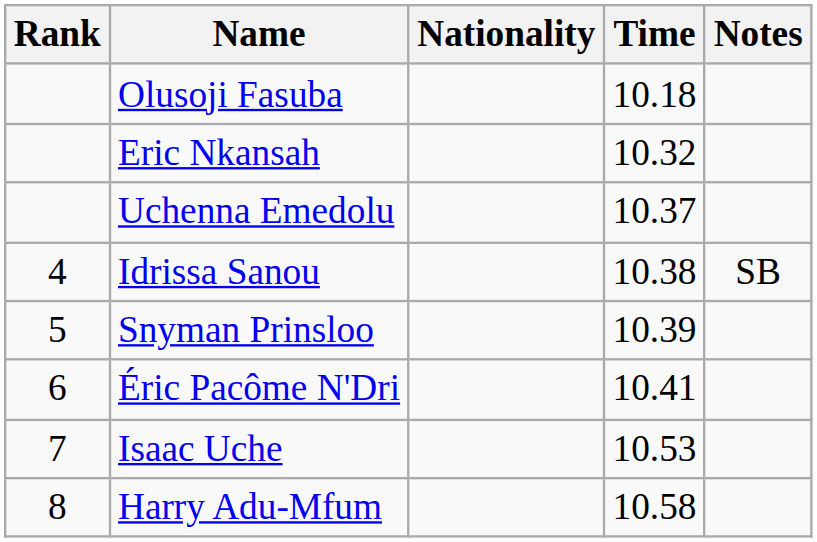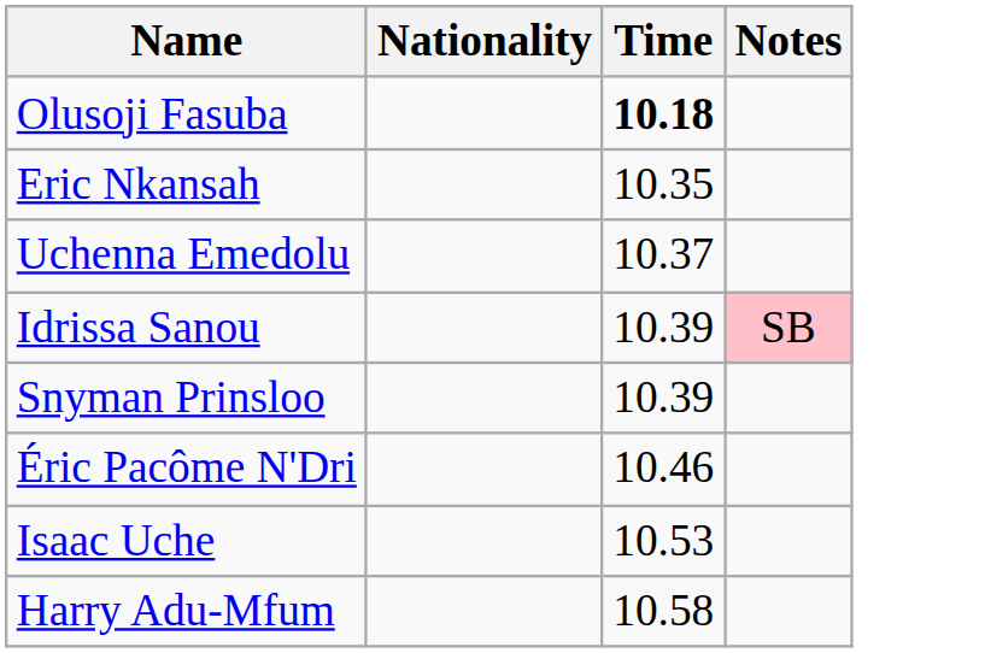- column: Rank | 4 | 5 | 6 | 7 | 8
Olusoji Fasuba | Time: normal -> bold
Eric Nkansah | Time: 10.32 -> 10.35
Idrissa Sanou | Time: 10.38 -> 10.39
Idrissa Sanou | Notes: no background -> pink background
Éric Pacôme N'Dri | Time: 10.41 -> 10.46
